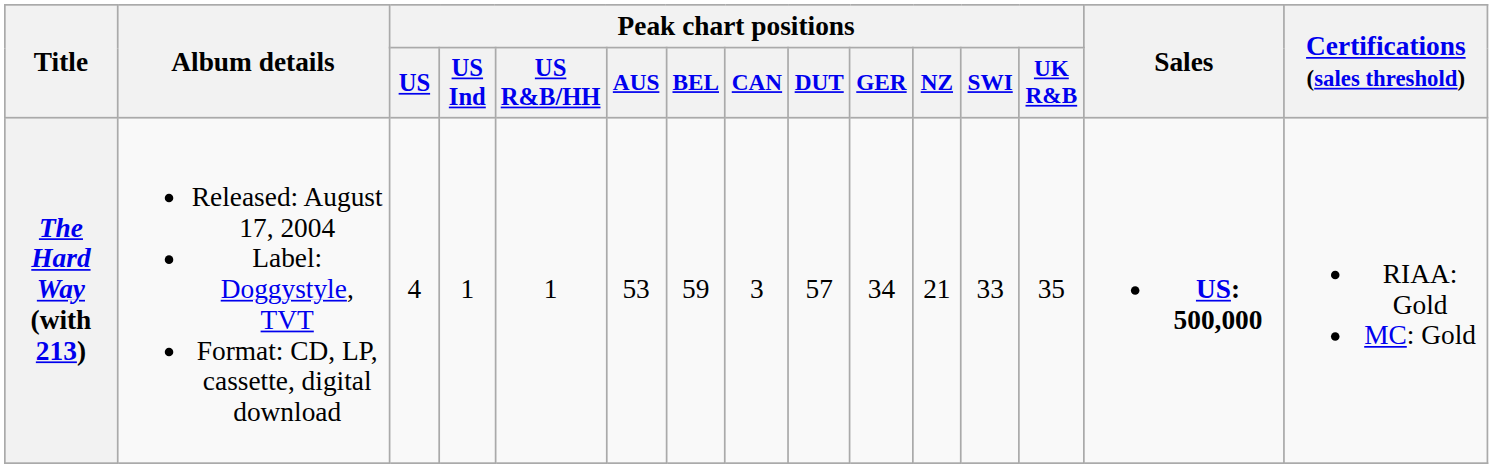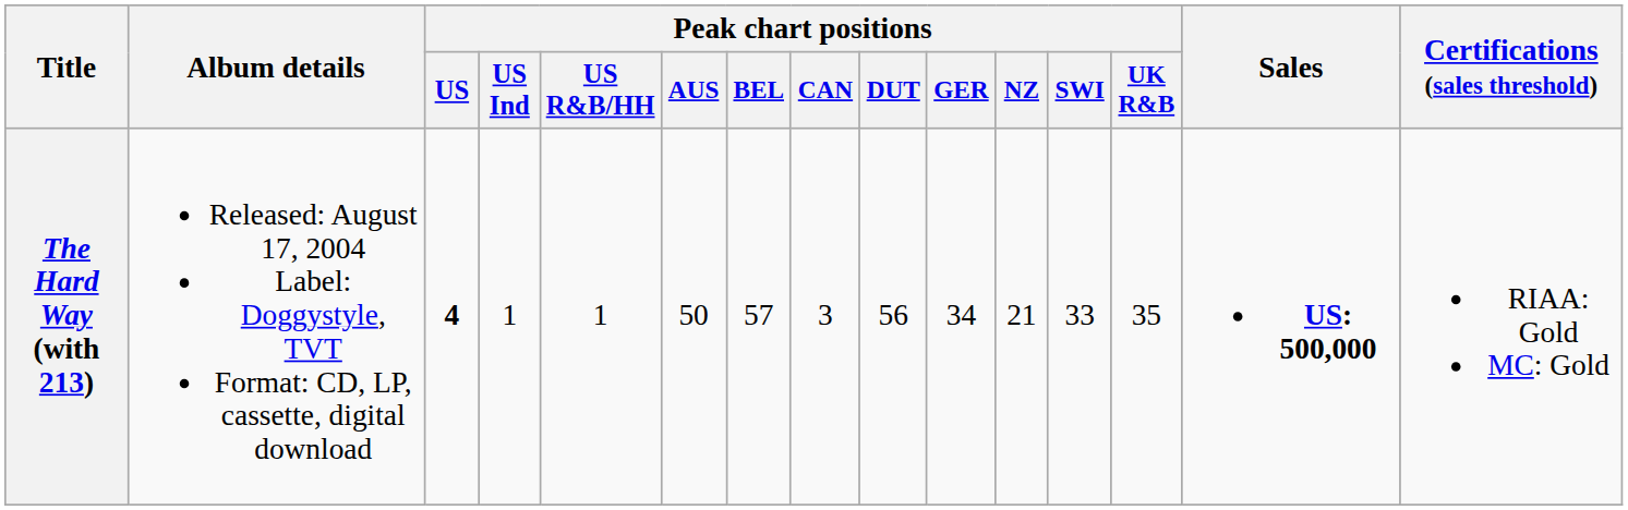The Hard Way (with 213) | Peak chart positions / US: normal -> bold
The Hard Way (with 213) | Peak chart positions / AUS: 53 -> 50
The Hard Way (with 213) | Peak chart positions / BEL: 59 -> 57
The Hard Way (with 213) | Peak chart positions / DUT: 57 -> 56
